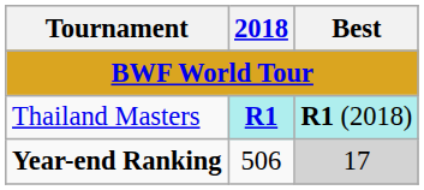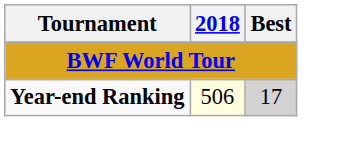- row: Thailand Masters | R1 | R1 (2018)
Year-end Ranking | 2018: no background -> lightyellow background
